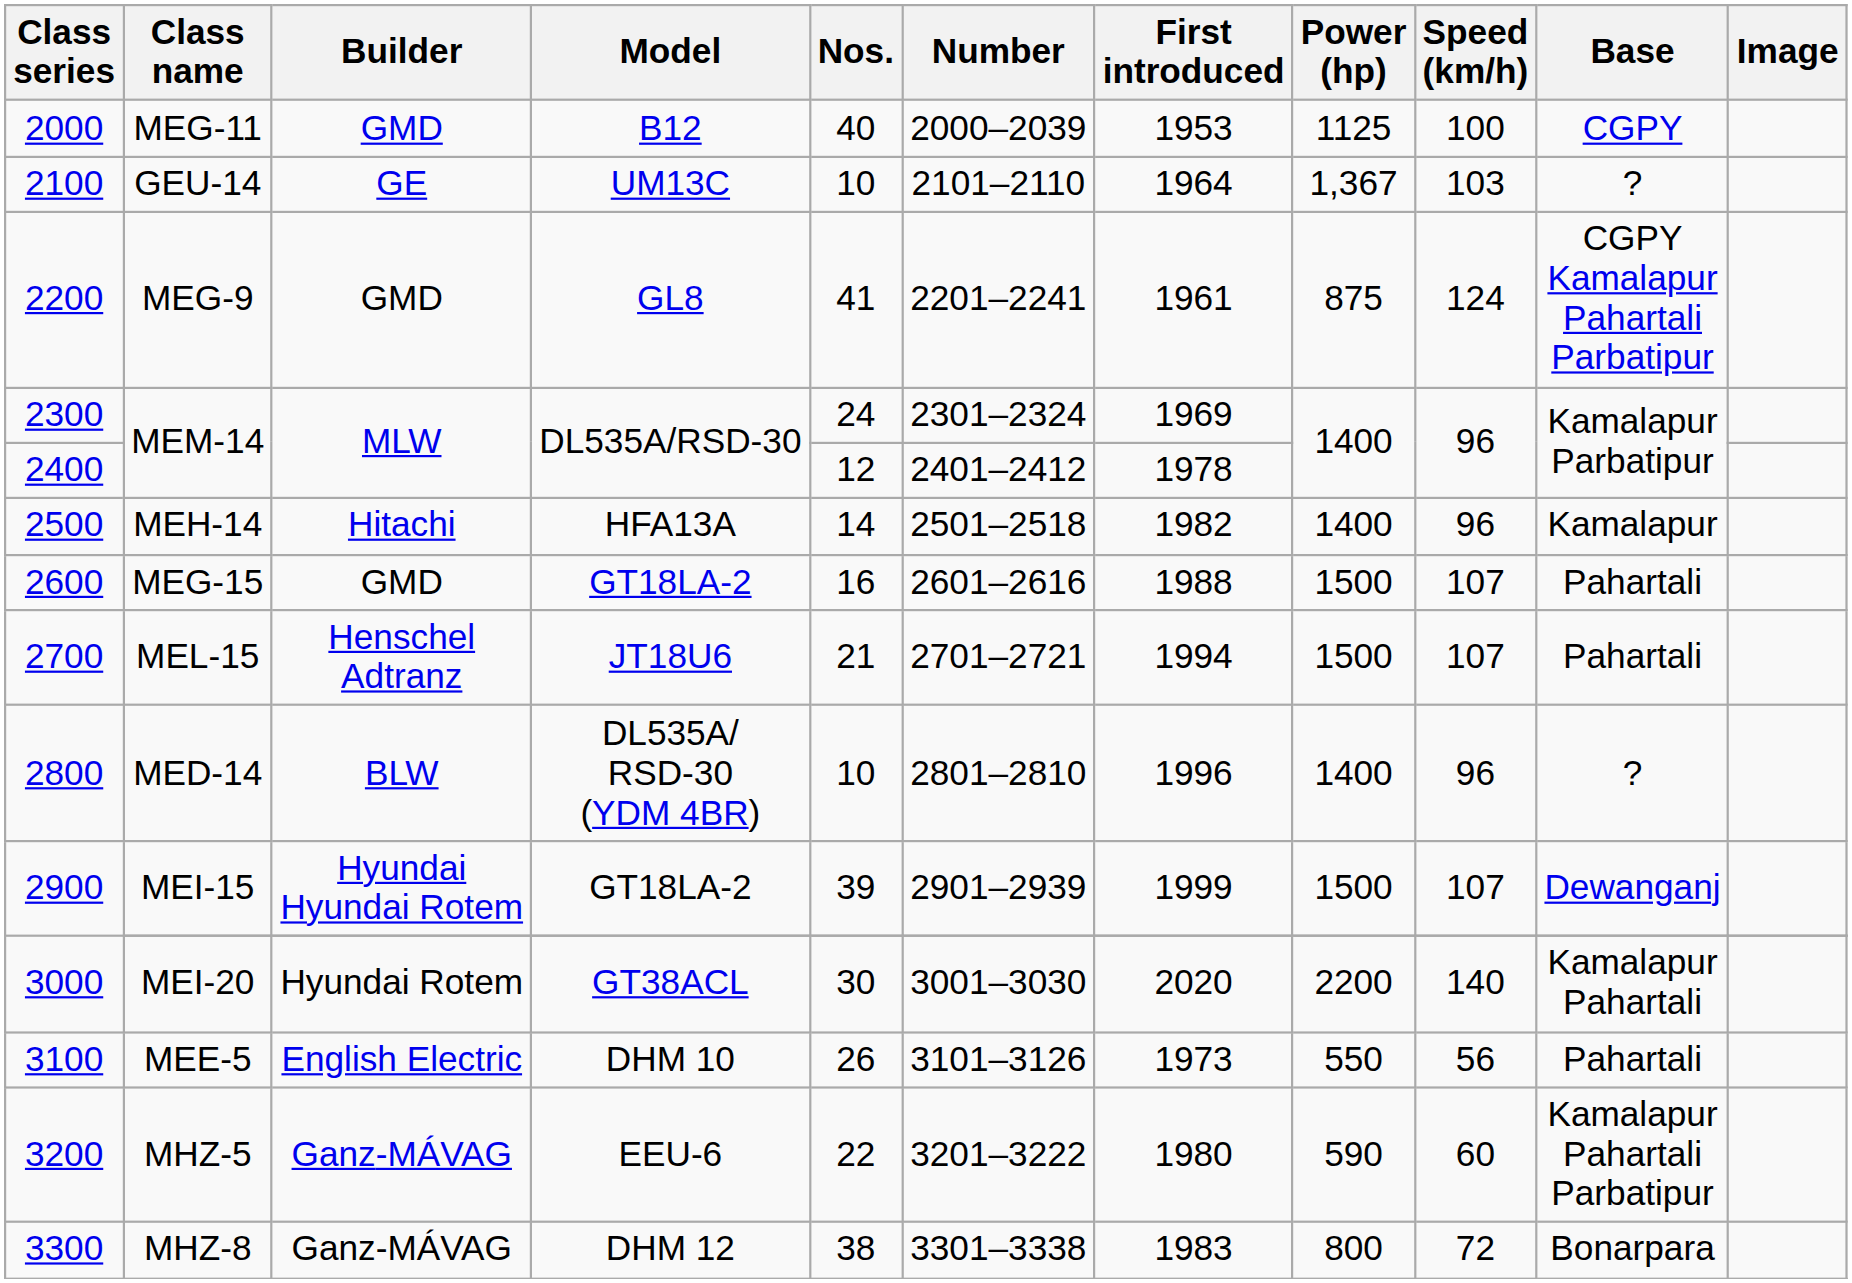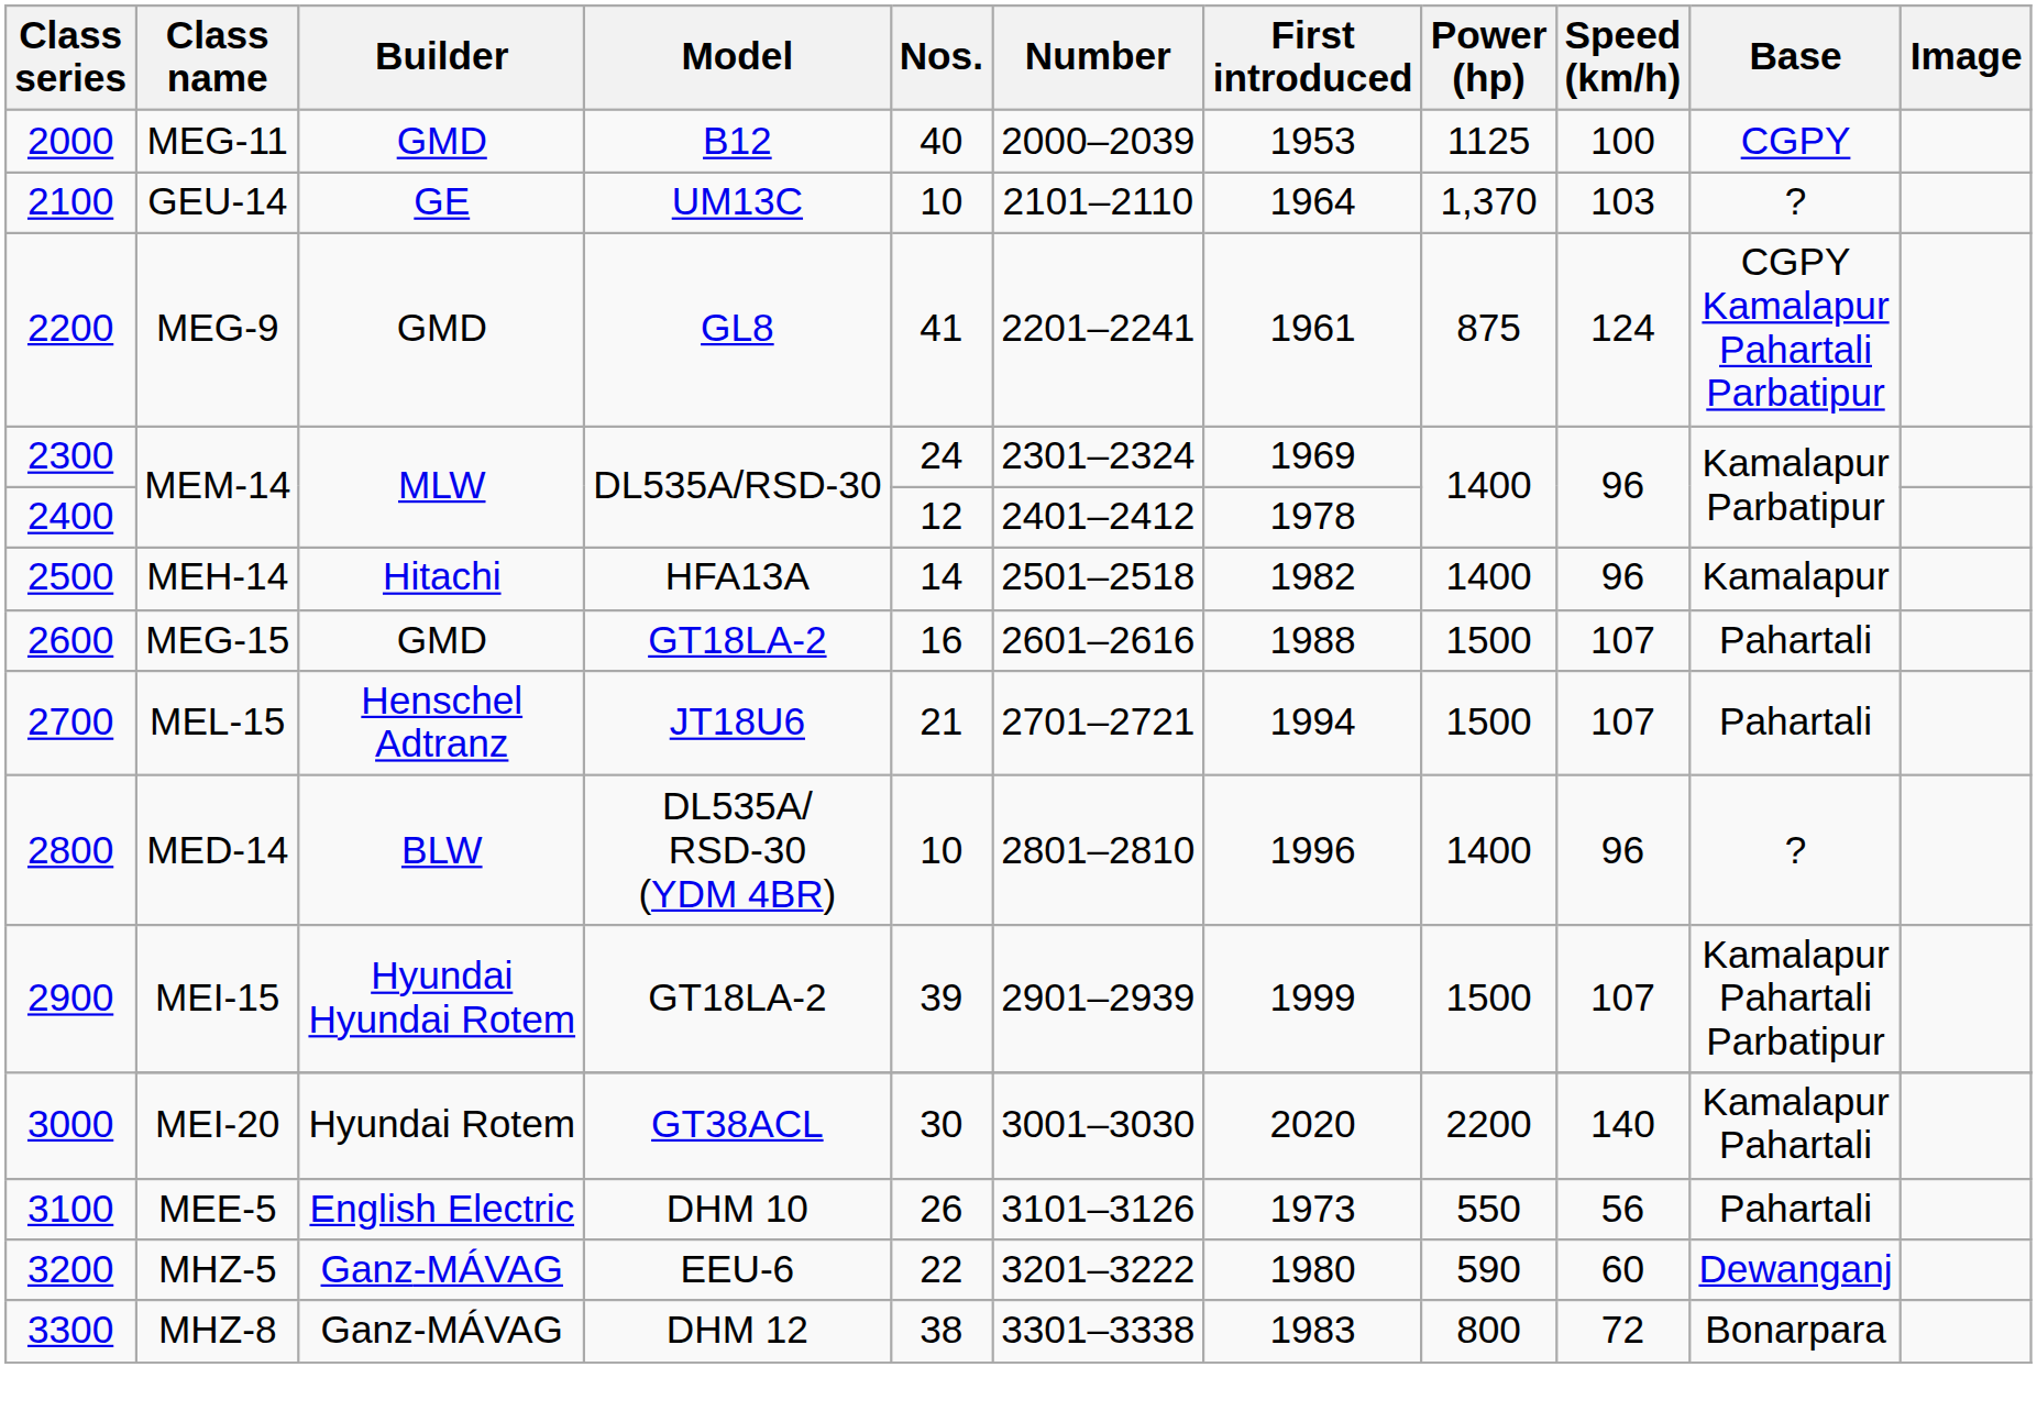GEU-14 | Power (hp): 1,367 -> 1,370
MEI-15 | Base: Dewanganj -> Kamalapur Pahartali Parbatipur
MHZ-5 | Base: Kamalapur Pahartali Parbatipur -> Dewanganj
